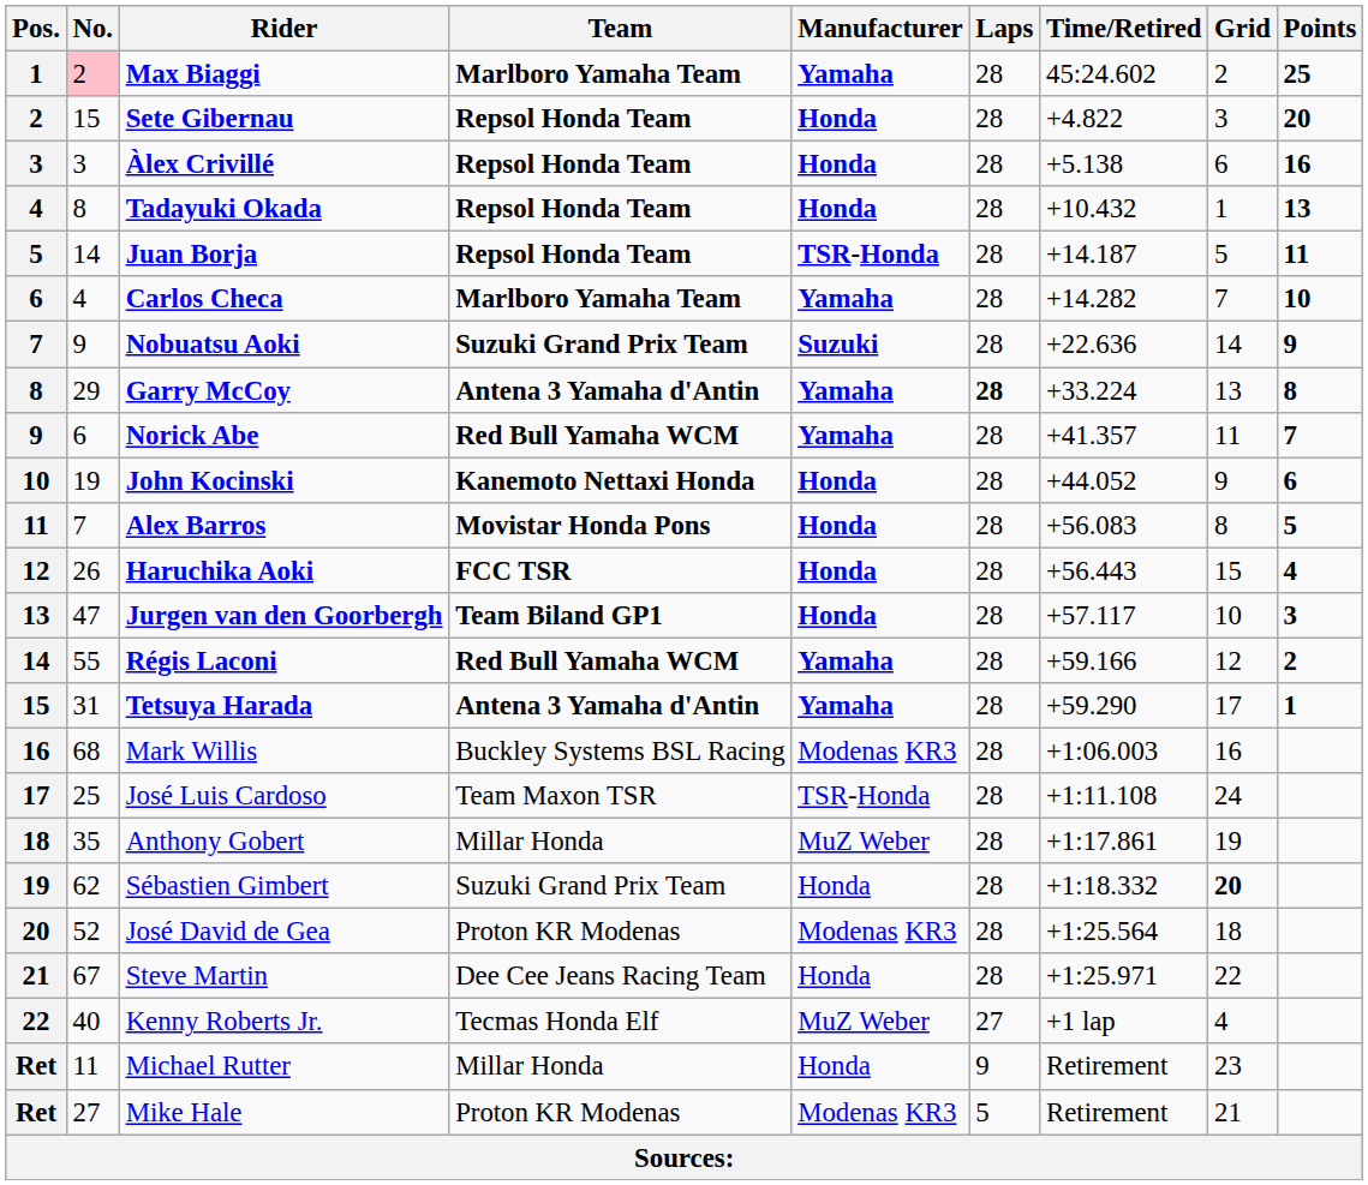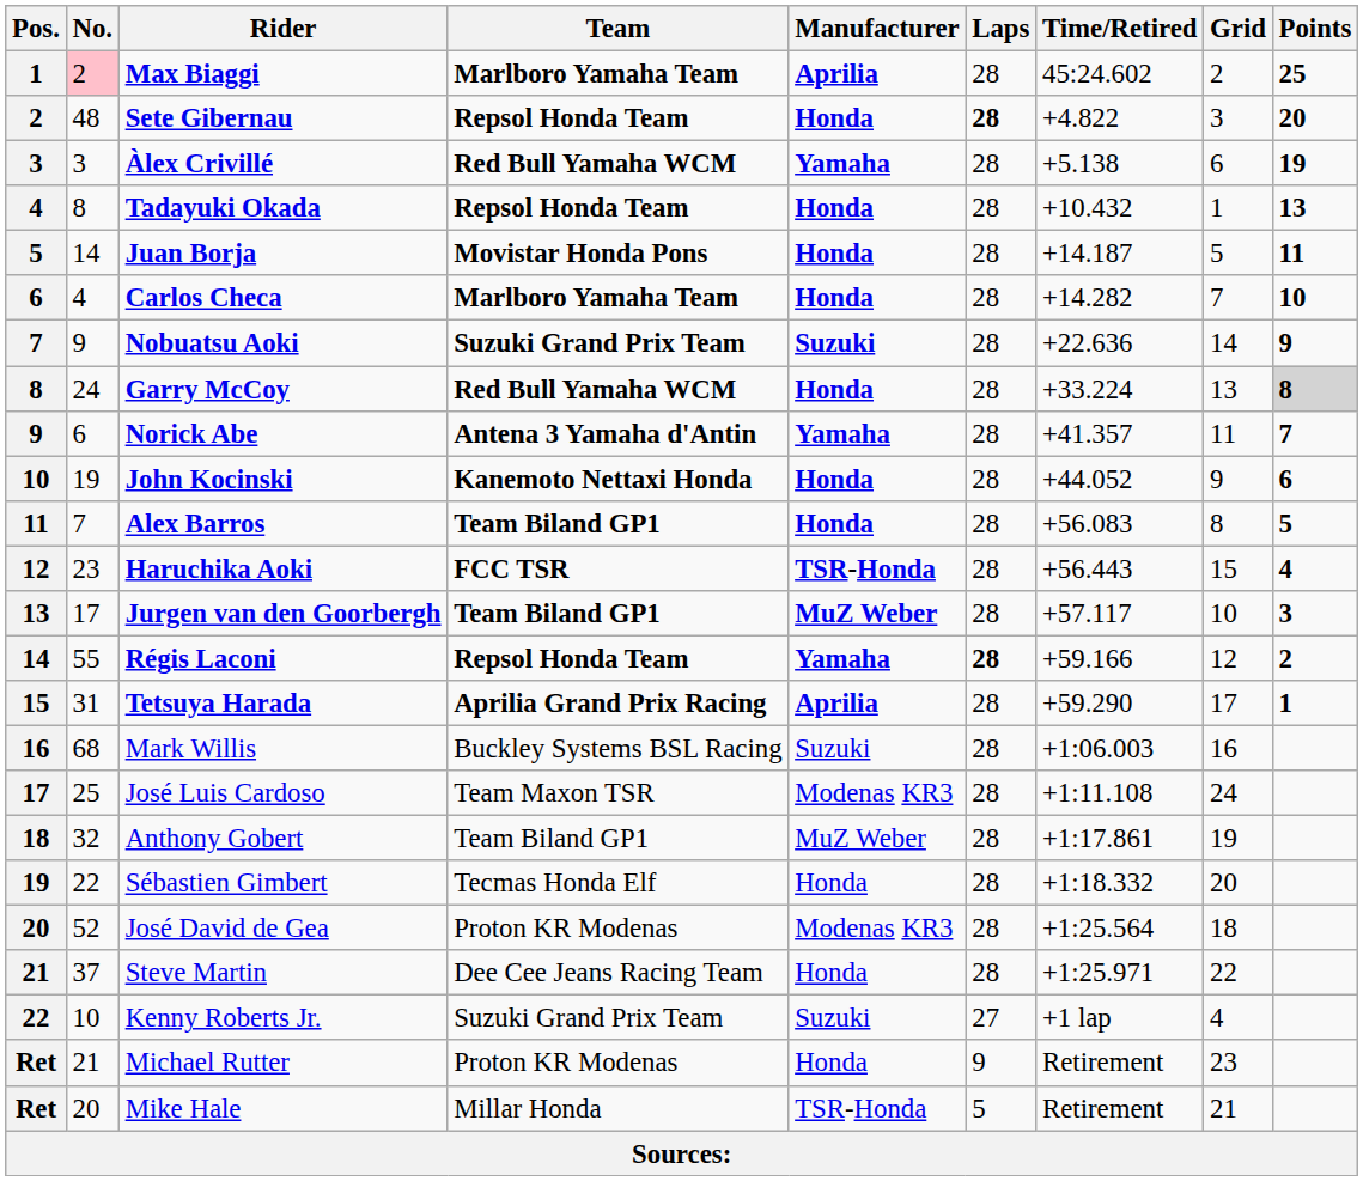Max Biaggi | Manufacturer: Yamaha -> Aprilia
Sete Gibernau | No.: 15 -> 48
Sete Gibernau | Laps: normal -> bold
Àlex Crivillé | Team: Repsol Honda Team -> Red Bull Yamaha WCM
Àlex Crivillé | Manufacturer: Honda -> Yamaha
Àlex Crivillé | Points: 16 -> 19
Juan Borja | Team: Repsol Honda Team -> Movistar Honda Pons
Juan Borja | Manufacturer: TSR-Honda -> Honda
Carlos Checa | Manufacturer: Yamaha -> Honda
Garry McCoy | No.: 29 -> 24
Garry McCoy | Team: Antena 3 Yamaha d'Antin -> Red Bull Yamaha WCM
Garry McCoy | Manufacturer: Yamaha -> Honda
Garry McCoy | Laps: bold -> normal
Garry McCoy | Points: no background -> lightgrey background
Norick Abe | Team: Red Bull Yamaha WCM -> Antena 3 Yamaha d'Antin
Alex Barros | Team: Movistar Honda Pons -> Team Biland GP1
Haruchika Aoki | No.: 26 -> 23
Haruchika Aoki | Manufacturer: Honda -> TSR-Honda
Jurgen van den Goorbergh | No.: 47 -> 17
Jurgen van den Goorbergh | Manufacturer: Honda -> MuZ Weber
Régis Laconi | Team: Red Bull Yamaha WCM -> Repsol Honda Team
Régis Laconi | Laps: normal -> bold
Tetsuya Harada | Team: Antena 3 Yamaha d'Antin -> Aprilia Grand Prix Racing
Tetsuya Harada | Manufacturer: Yamaha -> Aprilia
Mark Willis | Manufacturer: Modenas KR3 -> Suzuki
José Luis Cardoso | Manufacturer: TSR-Honda -> Modenas KR3
Anthony Gobert | No.: 35 -> 32
Anthony Gobert | Team: Millar Honda -> Team Biland GP1
Sébastien Gimbert | No.: 62 -> 22
Sébastien Gimbert | Team: Suzuki Grand Prix Team -> Tecmas Honda Elf
Sébastien Gimbert | Grid: bold -> normal
Steve Martin | No.: 67 -> 37
Kenny Roberts Jr. | No.: 40 -> 10
Kenny Roberts Jr. | Team: Tecmas Honda Elf -> Suzuki Grand Prix Team
Kenny Roberts Jr. | Manufacturer: MuZ Weber -> Suzuki
Michael Rutter | No.: 11 -> 21
Michael Rutter | Team: Millar Honda -> Proton KR Modenas
Mike Hale | No.: 27 -> 20
Mike Hale | Team: Proton KR Modenas -> Millar Honda
Mike Hale | Manufacturer: Modenas KR3 -> TSR-Honda
